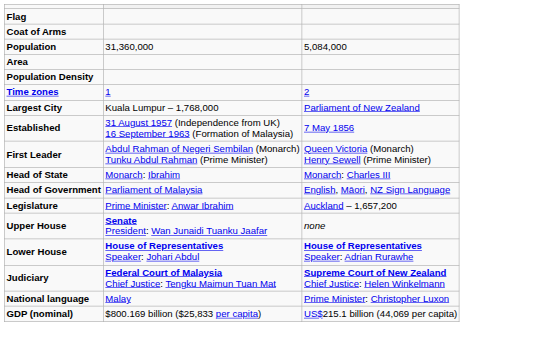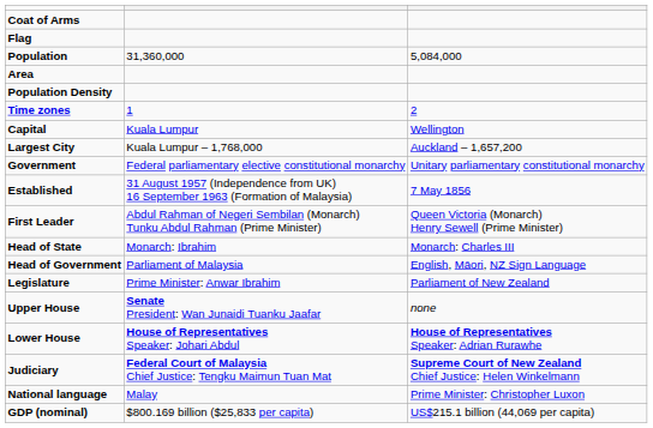rows swapped: Coat of Arms <-> Flag
+ row: Capital | Kuala Lumpur | Wellington
Largest City | column 3: Parliament of New Zealand -> Auckland – 1,657,200
+ row: Government | Federal parliamentary elective constitutional monarchy | Unitary parliamentary constitutional monarchy
Legislature | column 3: Auckland – 1,657,200 -> Parliament of New Zealand
